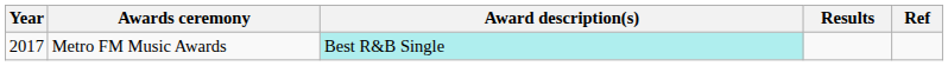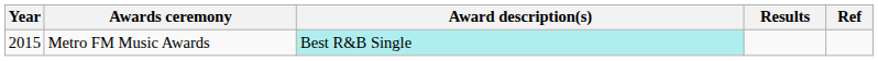Metro FM Music Awards | Year: 2017 -> 2015
